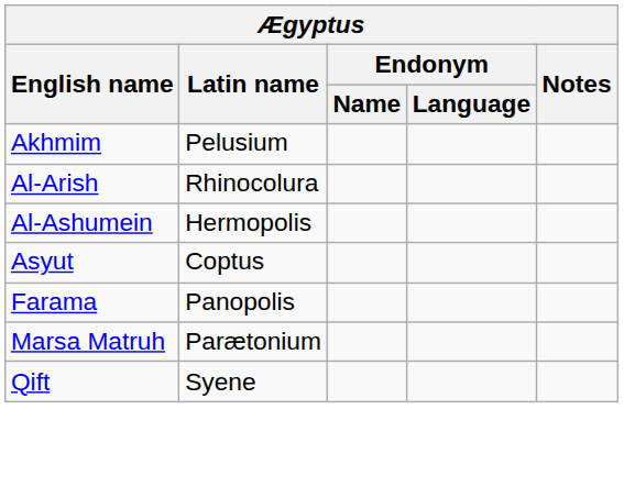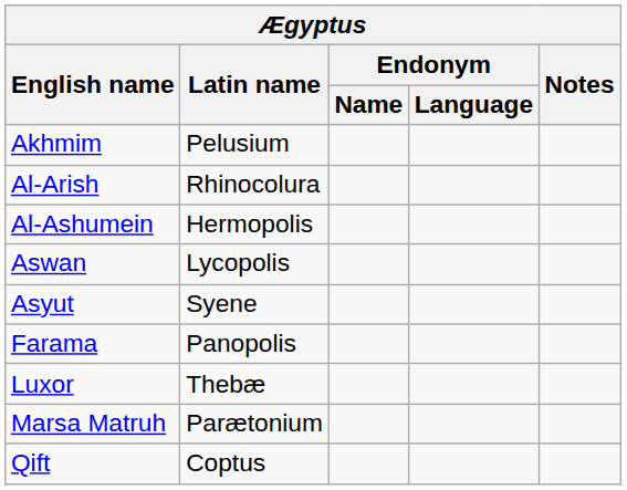+ row: Aswan | Lycopolis
Asyut | Latin name: Coptus -> Syene
+ row: Luxor | Thebæ
Qift | Latin name: Syene -> Coptus
